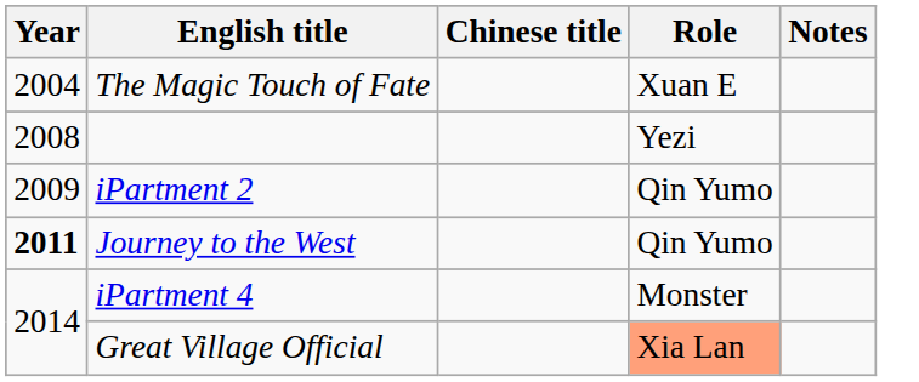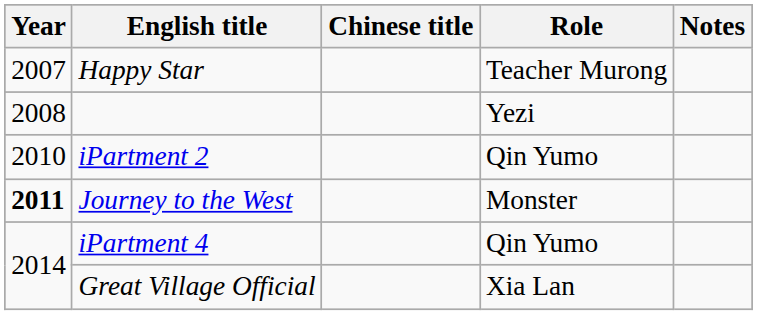- row: 2004 | The Magic Touch of Fate | Xuan E
+ row: 2007 | Happy Star | Teacher Murong
iPartment 2 | Year: 2009 -> 2010
Journey to the West | Role: Qin Yumo -> Monster
iPartment 4 | Role: Monster -> Qin Yumo
Great Village Official | Role: lightsalmon background -> no background
